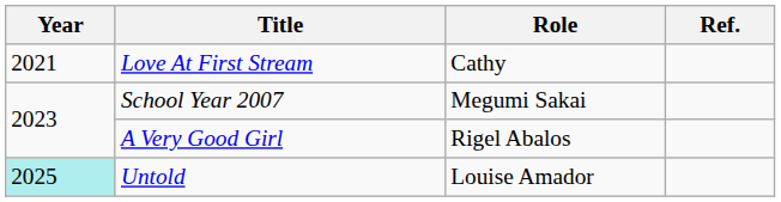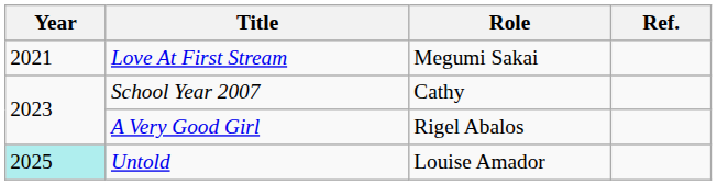Love At First Stream | Role: Cathy -> Megumi Sakai
School Year 2007 | Role: Megumi Sakai -> Cathy
